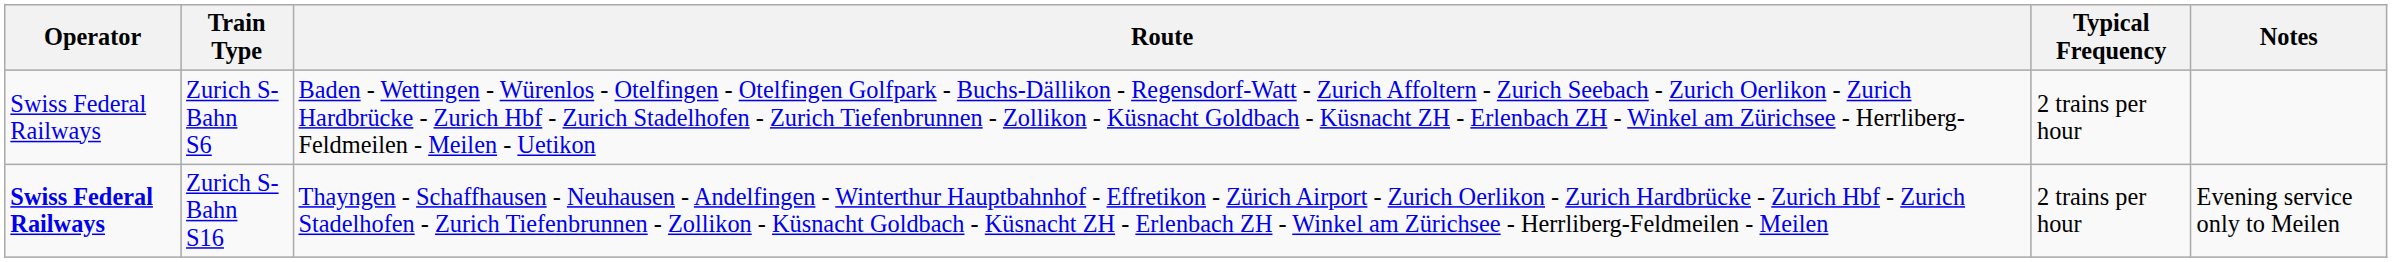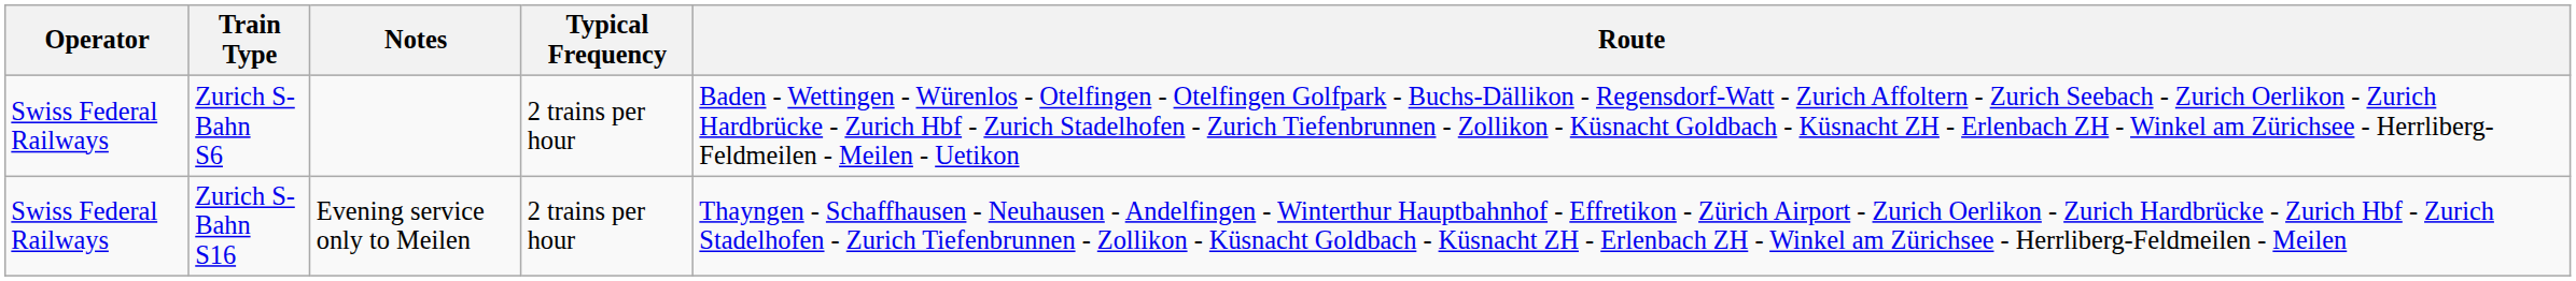columns swapped: Route <-> Notes
Zurich S-Bahn S16 | Operator: bold -> normal
